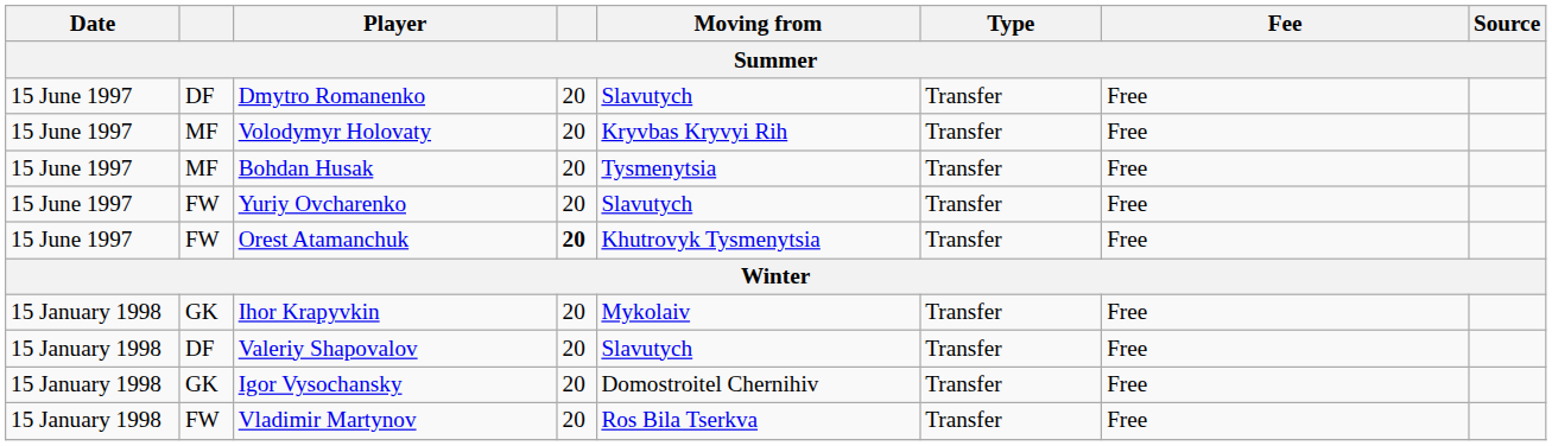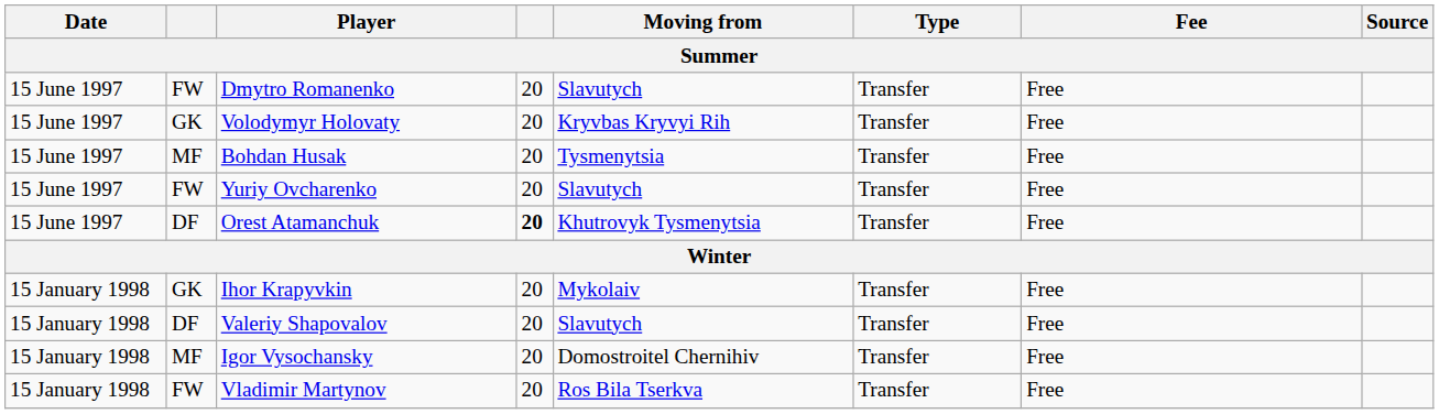Dmytro Romanenko | column 2: DF -> FW
Volodymyr Holovaty | column 2: MF -> GK
Orest Atamanchuk | column 2: FW -> DF
Igor Vysochansky | column 2: GK -> MF
